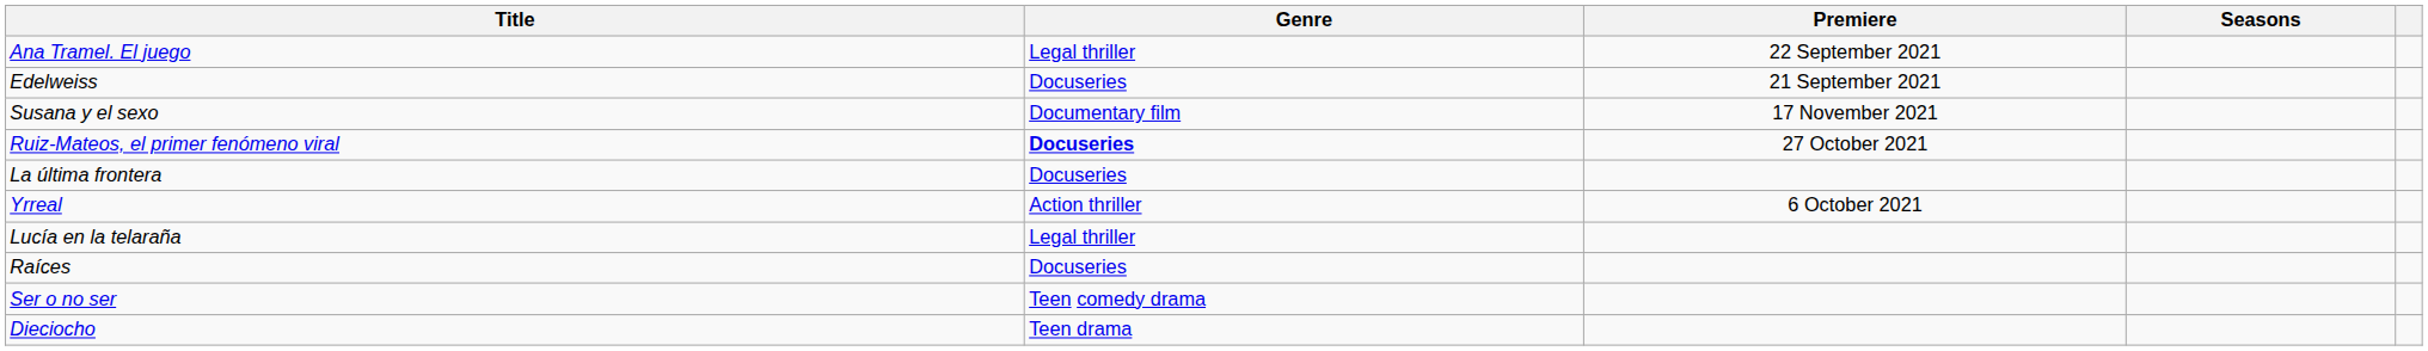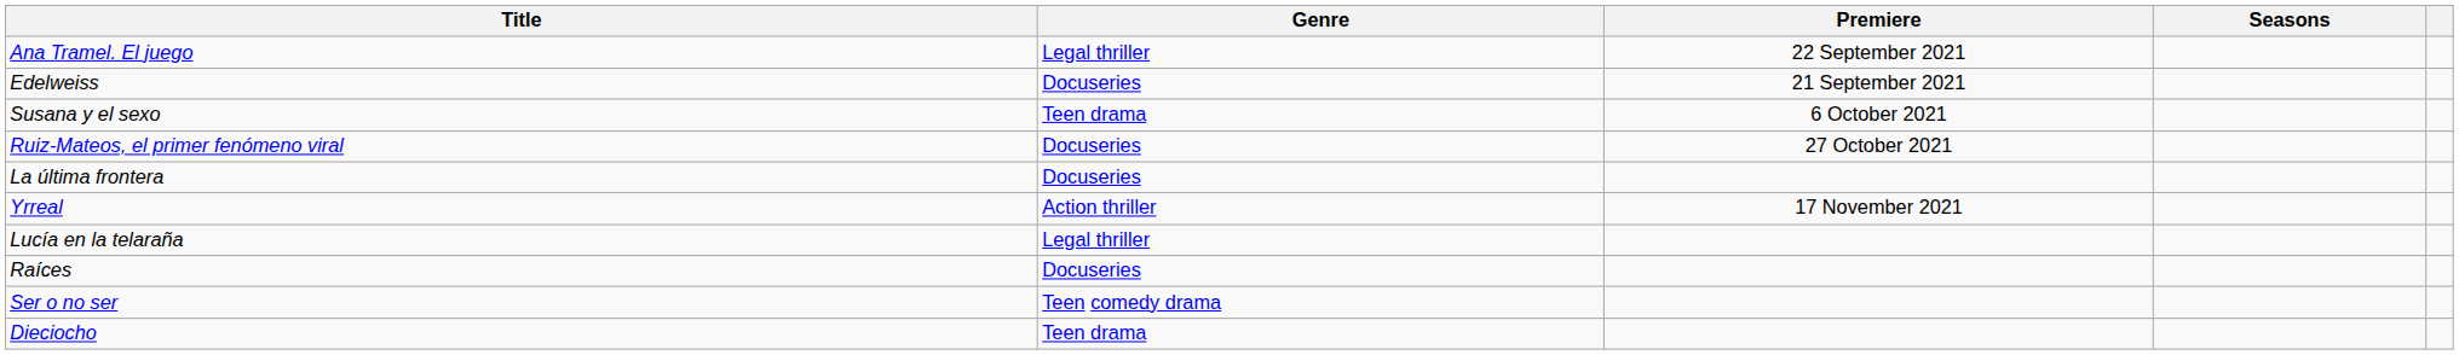Susana y el sexo | Genre: Documentary film -> Teen drama
Susana y el sexo | Premiere: 17 November 2021 -> 6 October 2021
Ruiz-Mateos, el primer fenómeno viral | Genre: bold -> normal
Yrreal | Premiere: 6 October 2021 -> 17 November 2021
